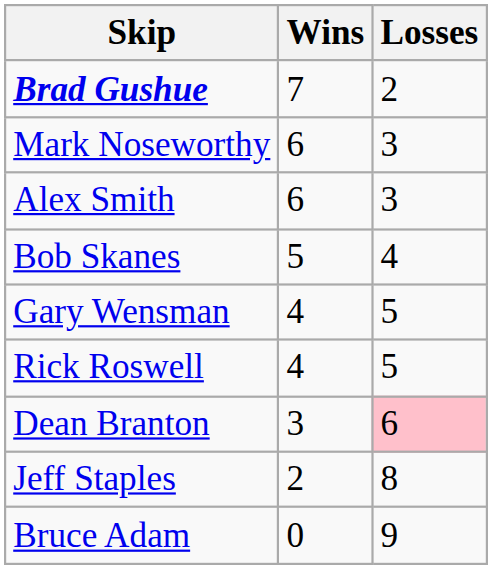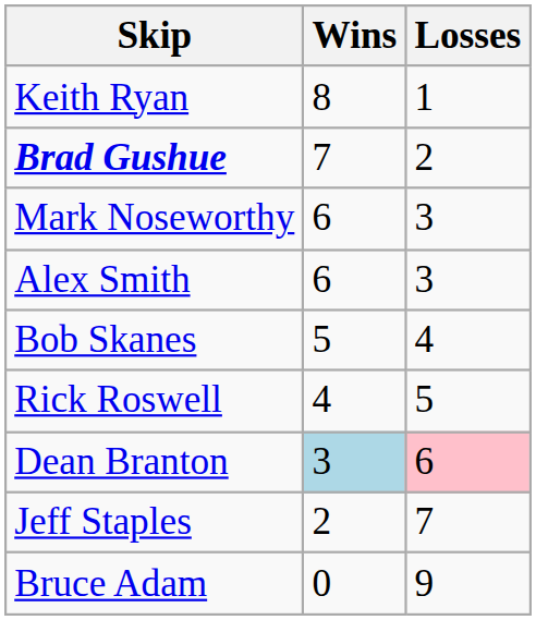+ row: Keith Ryan | 8 | 1
- row: Gary Wensman | 4 | 5
Dean Branton | Wins: no background -> lightblue background
Jeff Staples | Losses: 8 -> 7
